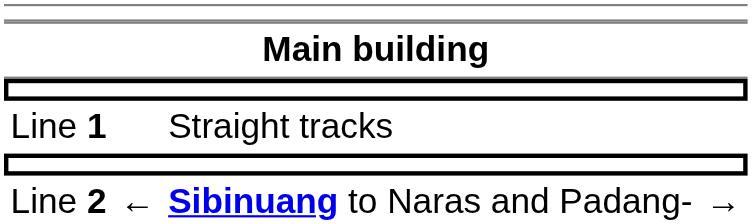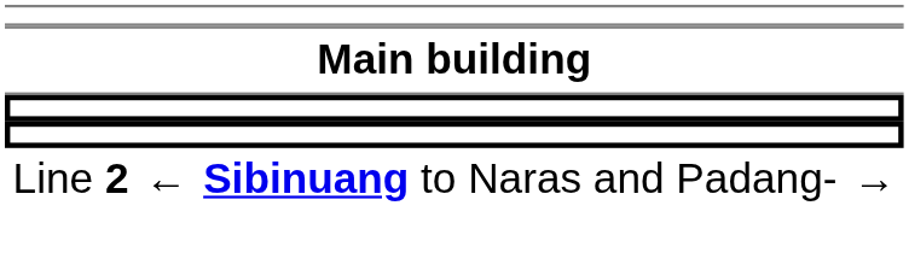- row: Line 1 | Straight tracks
